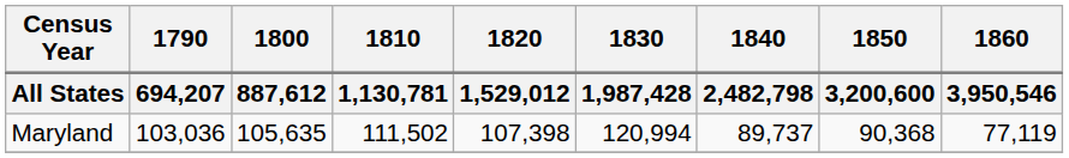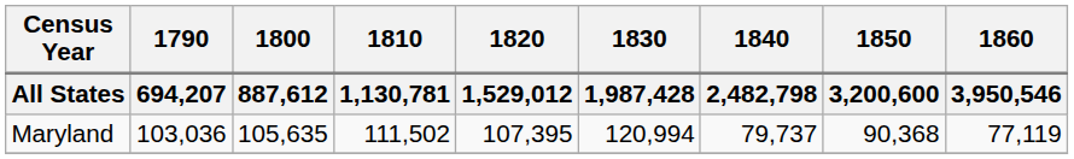Maryland | 1820 / 1,529,012: 107,398 -> 107,395
Maryland | 1840 / 2,482,798: 89,737 -> 79,737
